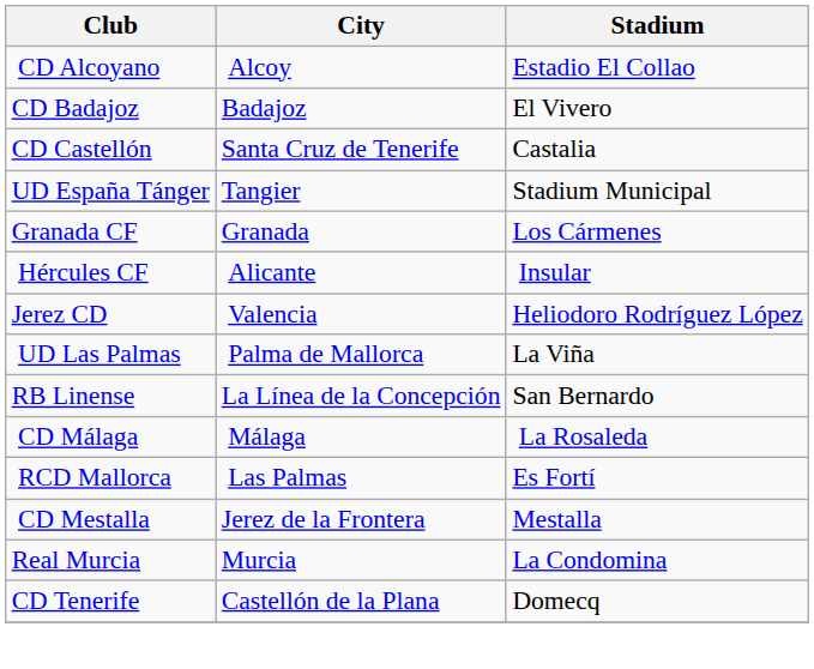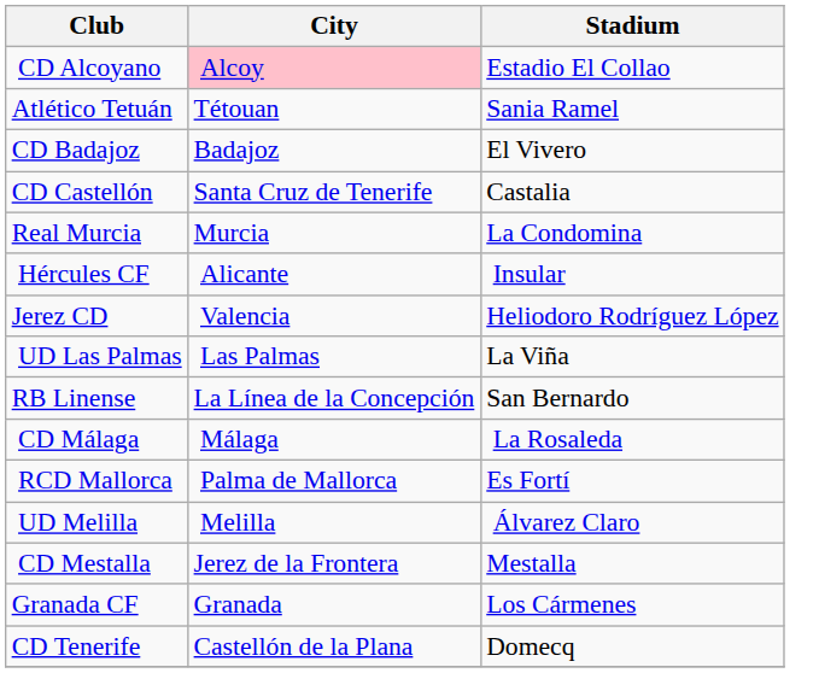CD Alcoyano | City: no background -> pink background
+ row: Atlético Tetuán | Tétouan | Sania Ramel
- row: UD España Tánger | Tangier | Stadium Municipal
rows swapped: Granada CF <-> Real Murcia
UD Las Palmas | City: Palma de Mallorca -> Las Palmas
RCD Mallorca | City: Las Palmas -> Palma de Mallorca
+ row: UD Melilla | Melilla | Álvarez Claro
